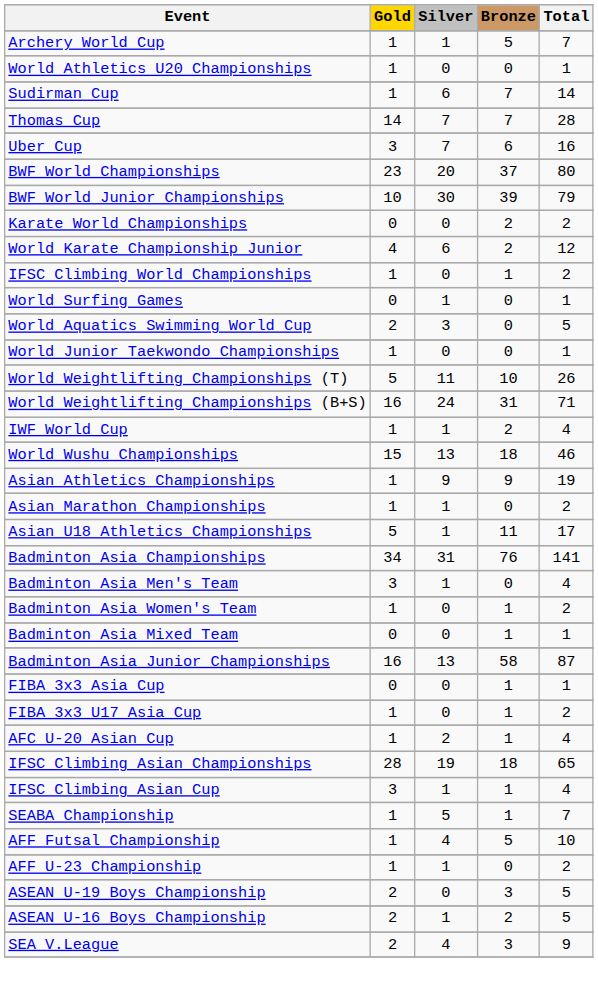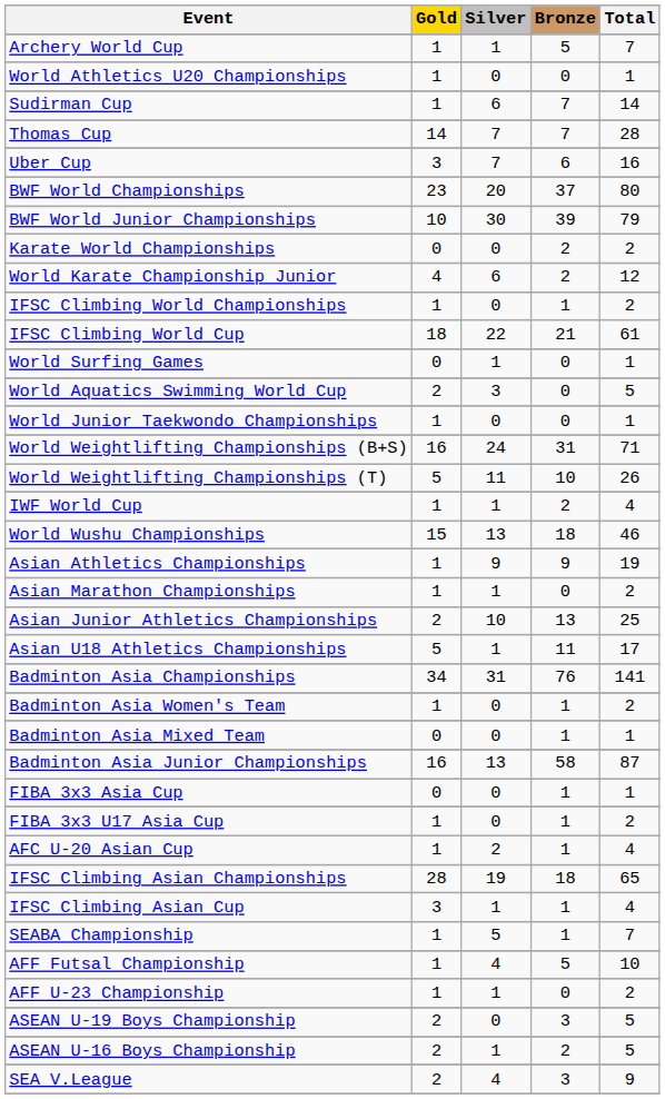+ row: IFSC Climbing World Cup | 18 | 22 | 21 | 61
rows swapped: World Weightlifting Championships (T) <-> World Weightlifting Championships (B+S)
+ row: Asian Junior Athletics Championships | 2 | 10 | 13 | 25
- row: Badminton Asia Men's Team | 3 | 1 | 0 | 4
